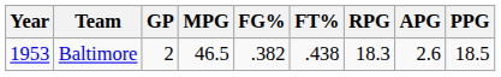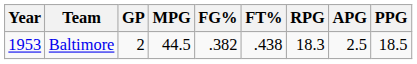Baltimore | MPG: 46.5 -> 44.5
Baltimore | APG: 2.6 -> 2.5
